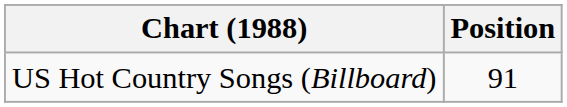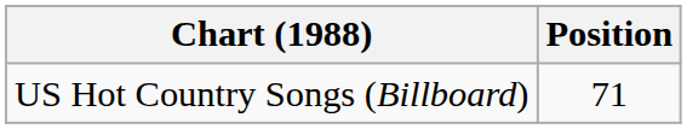US Hot Country Songs (Billboard) | Position: 91 -> 71
